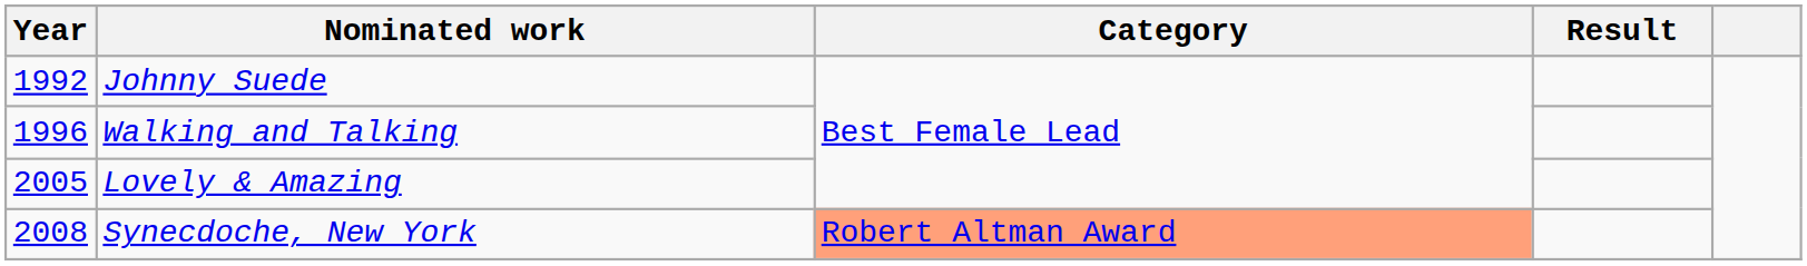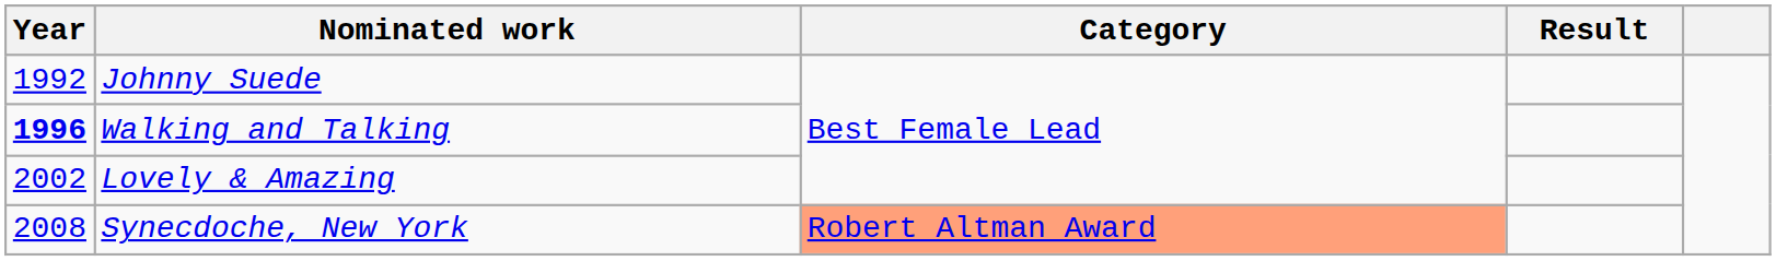Walking and Talking | Year: normal -> bold
Lovely & Amazing | Year: 2005 -> 2002
